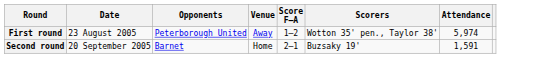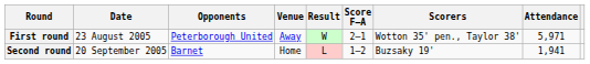+ column: Result | W | L
First round | Score F–A: 1–2 -> 2–1
First round | Attendance: 5,974 -> 5,971
Second round | Score F–A: 2–1 -> 1–2
Second round | Attendance: 1,591 -> 1,941
